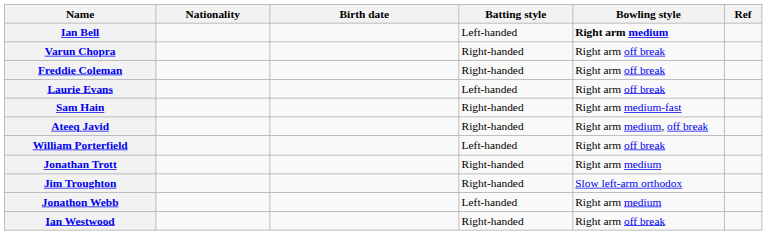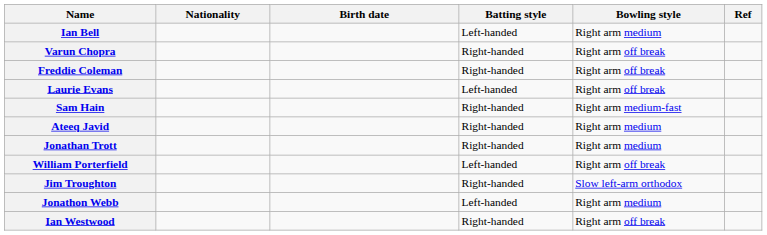Ian Bell | Bowling style: bold -> normal
Ateeq Javid | Bowling style: Right arm medium, off break -> Right arm medium
rows swapped: William Porterfield <-> Jonathan Trott
